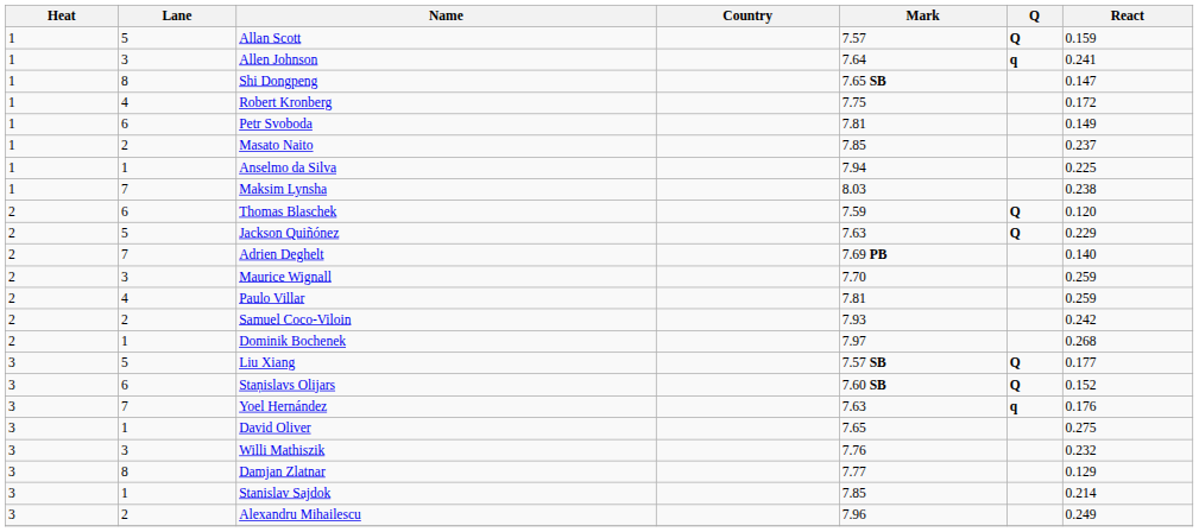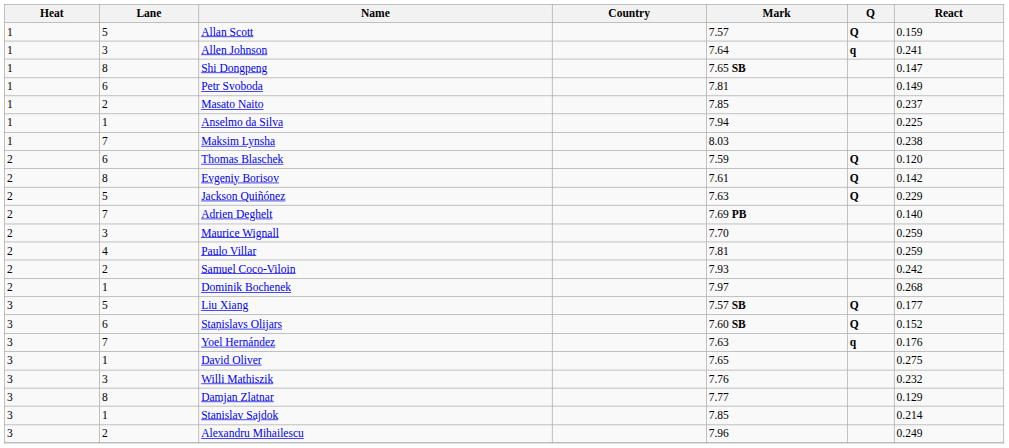- row: 1 | 4 | Robert Kronberg | 7.75 | 0.172
+ row: 2 | 8 | Evgeniy Borisov | 7.61 | Q | 0.142
